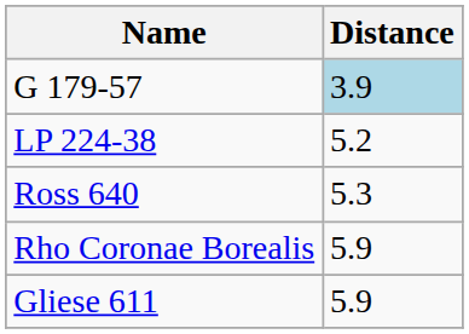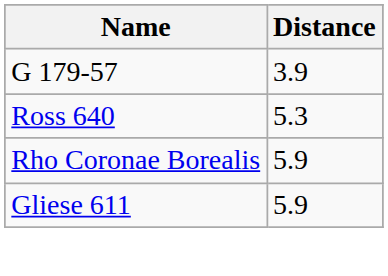G 179-57 | Distance: lightblue background -> no background
- row: LP 224-38 | 5.2
